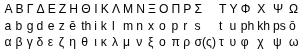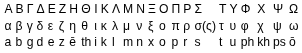rows swapped: α <-> a
